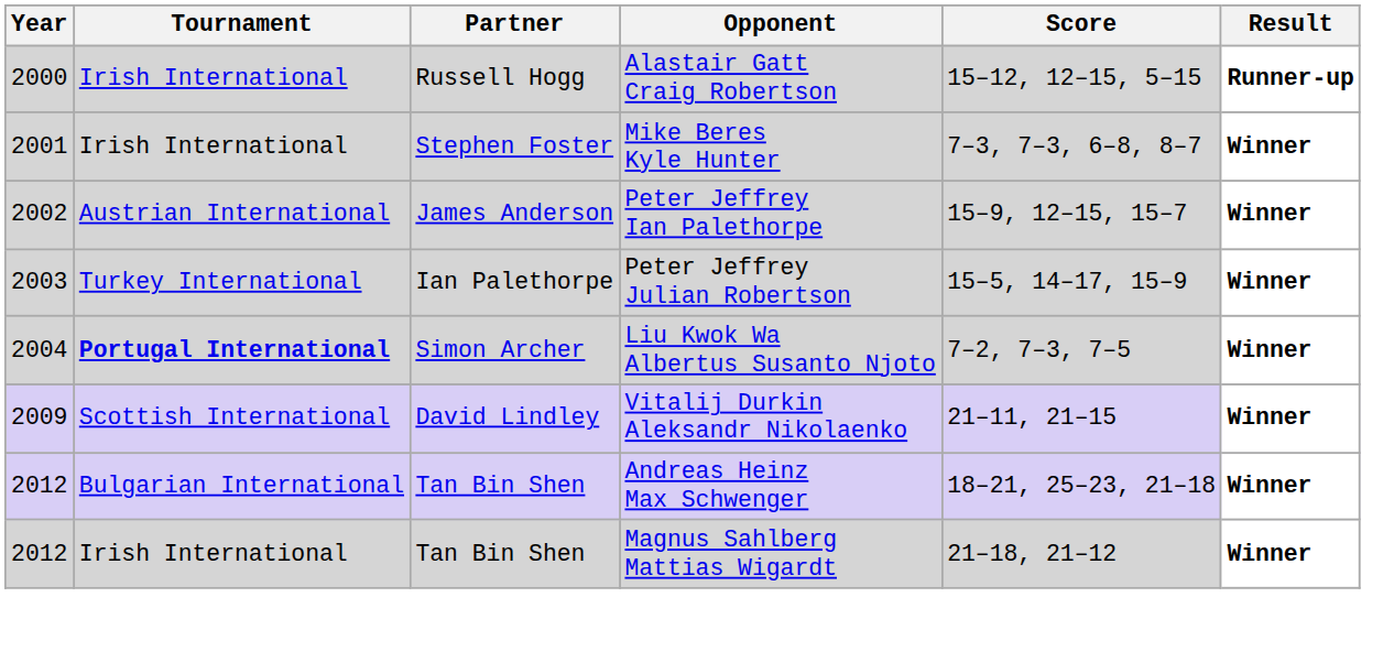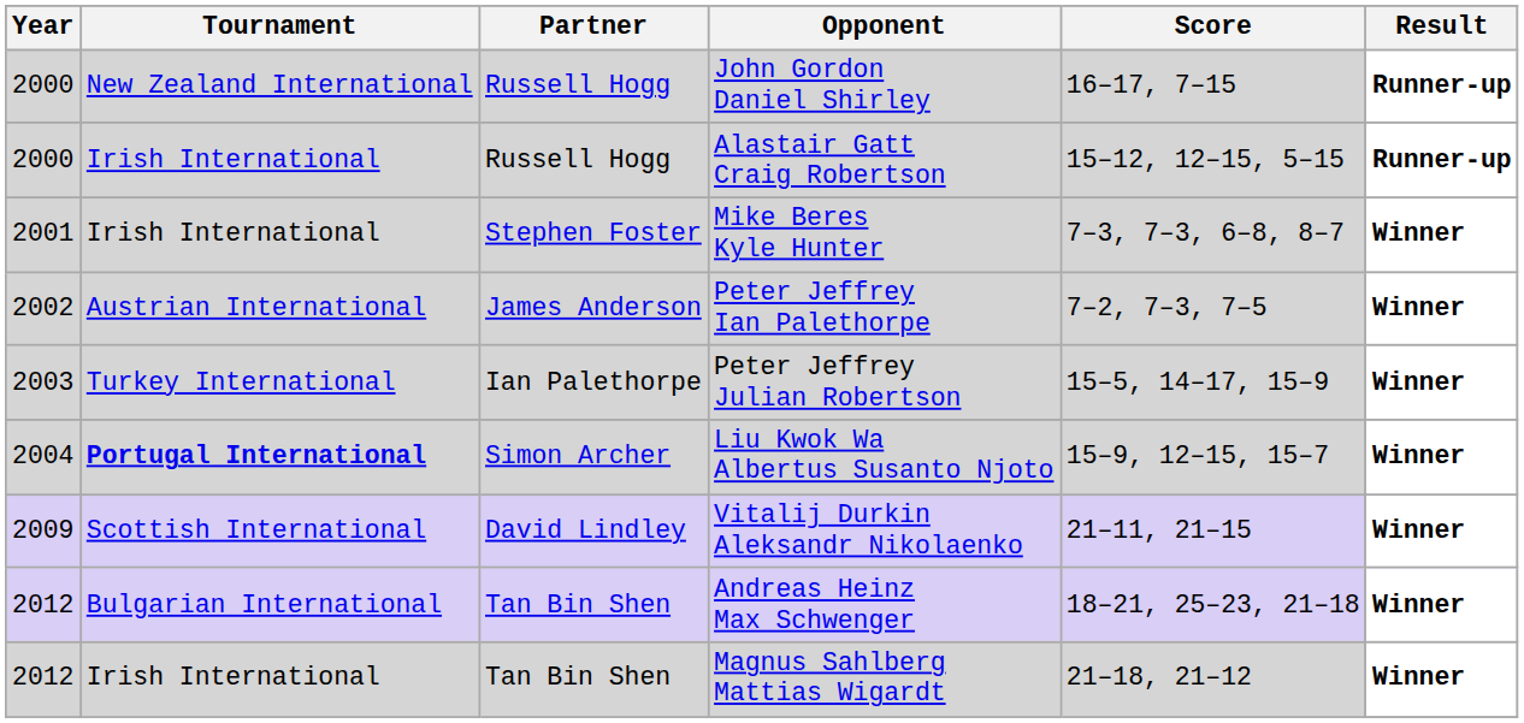+ row: 2000 | New Zealand International | Russell Hogg | John Gordon Daniel Shirley | 16–17, 7–15 | Runner-up
Peter Jeffrey Ian Palethorpe | Score: 15–9, 12–15, 15–7 -> 7–2, 7–3, 7–5
Liu Kwok Wa Albertus Susanto Njoto | Score: 7–2, 7–3, 7–5 -> 15–9, 12–15, 15–7
